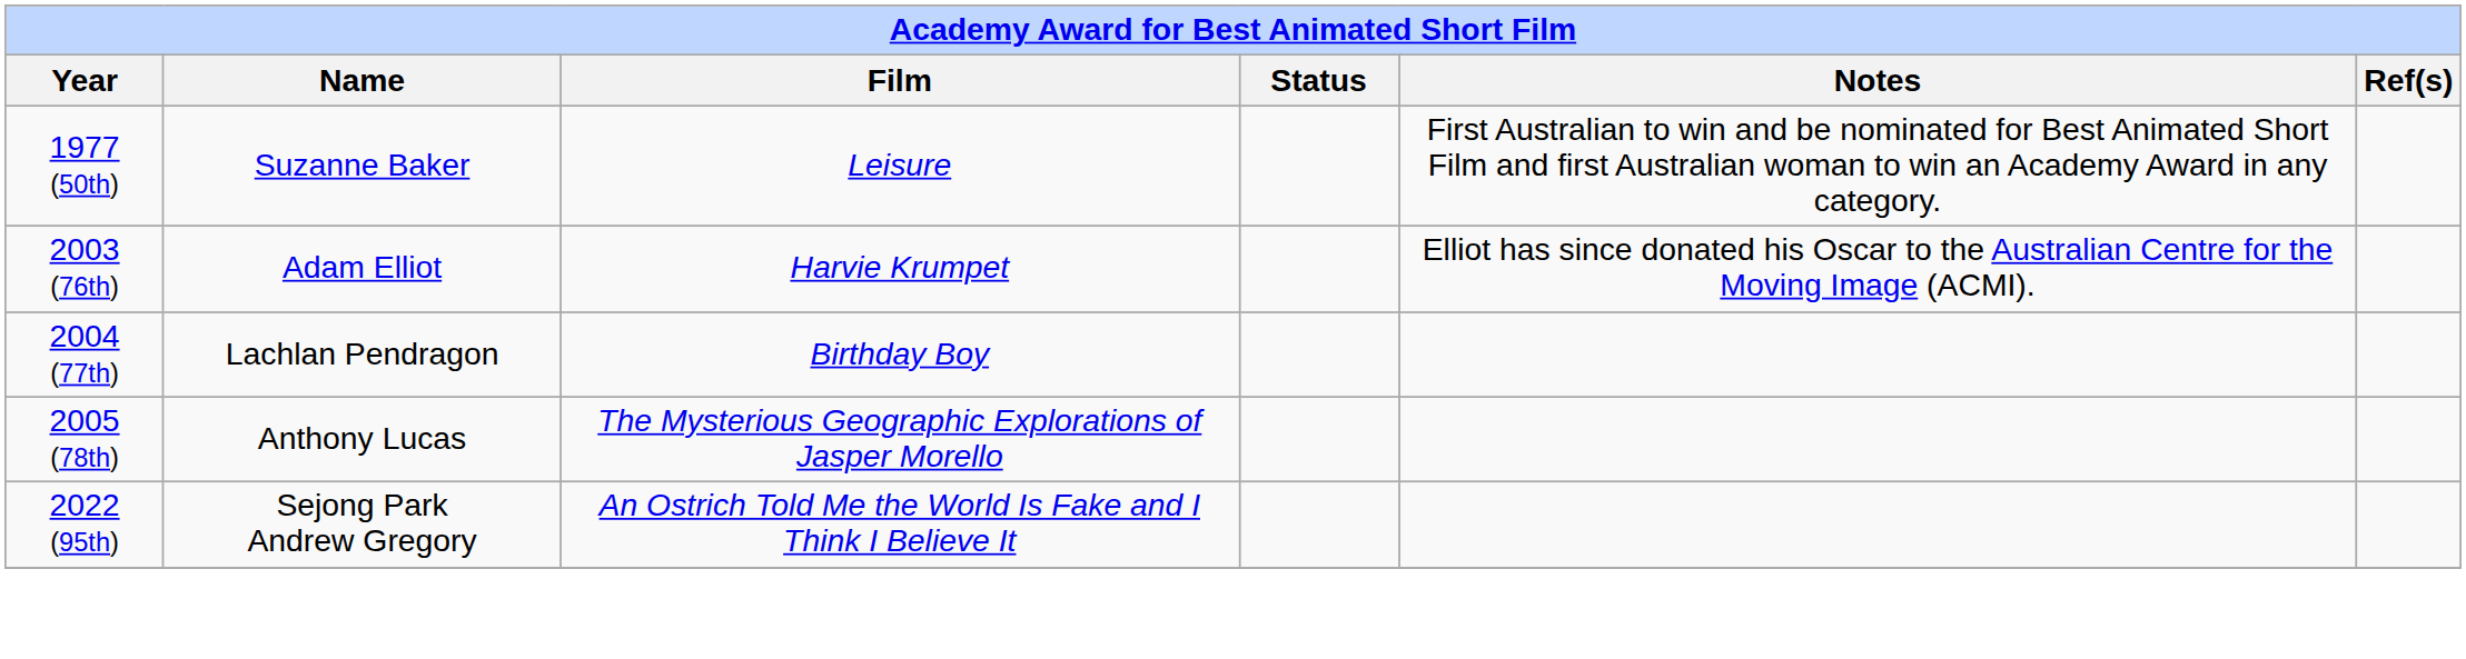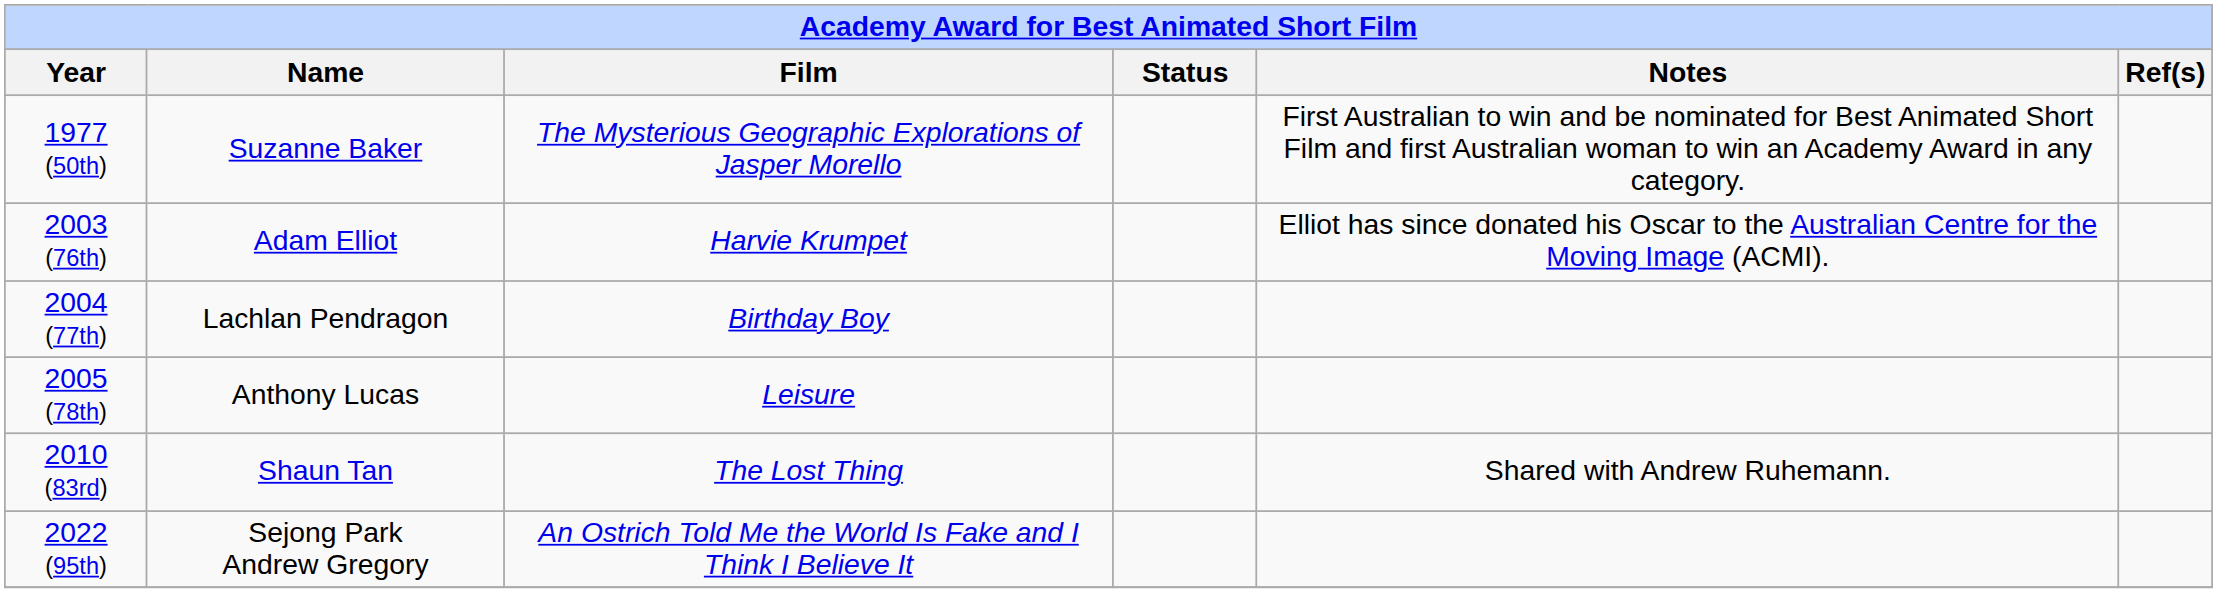1977 (50th) | Film: Leisure -> The Mysterious Geographic Explorations of Jasper Morello
2005 (78th) | Film: The Mysterious Geographic Explorations of Jasper Morello -> Leisure
+ row: 2010 (83rd) | Shaun Tan | The Lost Thing | Shared with Andrew Ruhemann.
